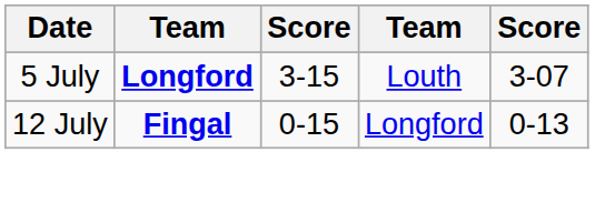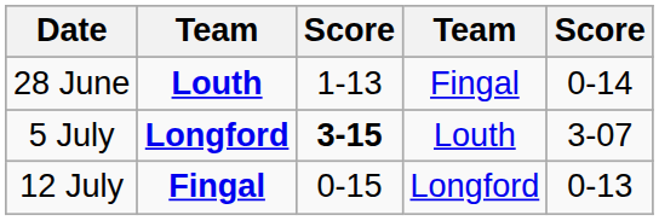+ row: 28 June | Louth | 1-13 | Fingal | 0-14
5 July | column 3: normal -> bold
